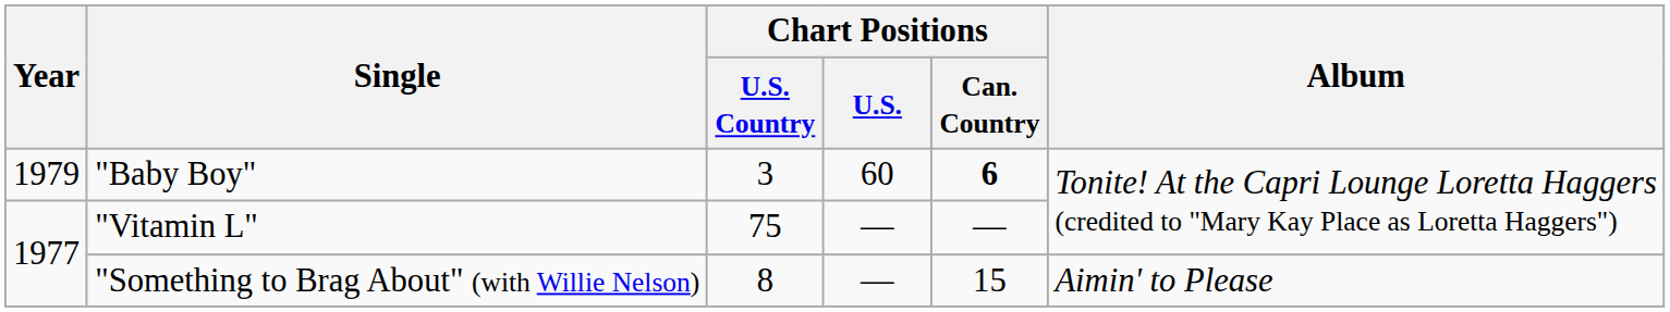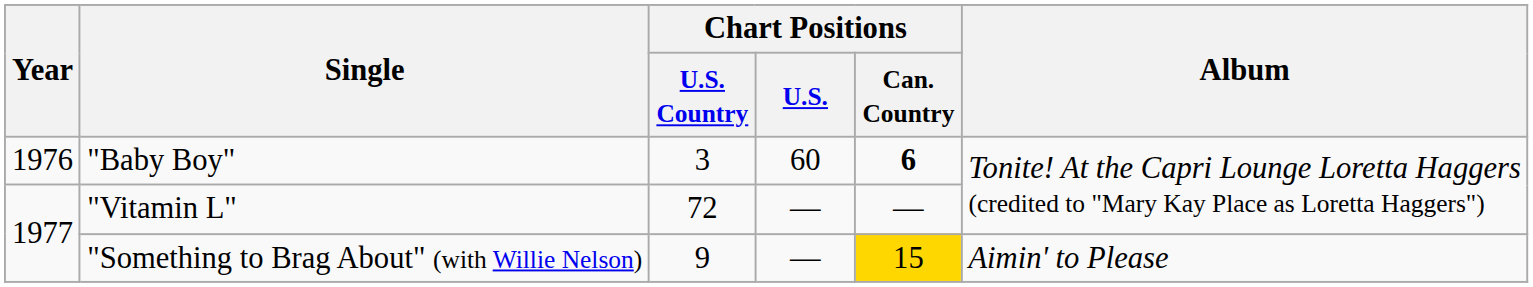"Baby Boy" | Year: 1979 -> 1976
"Vitamin L" | Chart Positions / U.S. Country: 75 -> 72
"Something to Brag About" (with Willie Nelson) | Chart Positions / U.S. Country: 8 -> 9
"Something to Brag About" (with Willie Nelson) | Chart Positions / Can. Country: no background -> gold background
